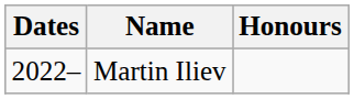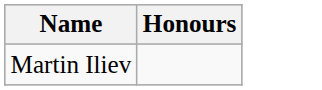- column: Dates | 2022–
